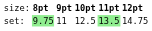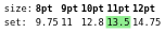set: | column 2: lightgreen background -> no background
set: | column 4: 12.5 -> 12.8
